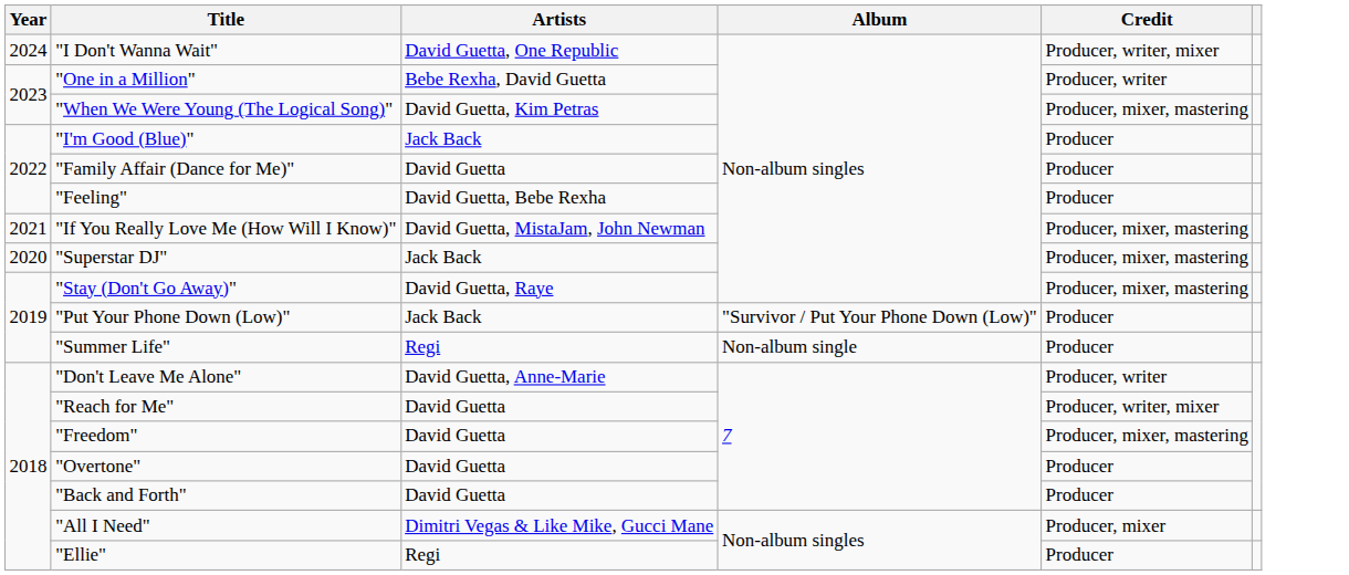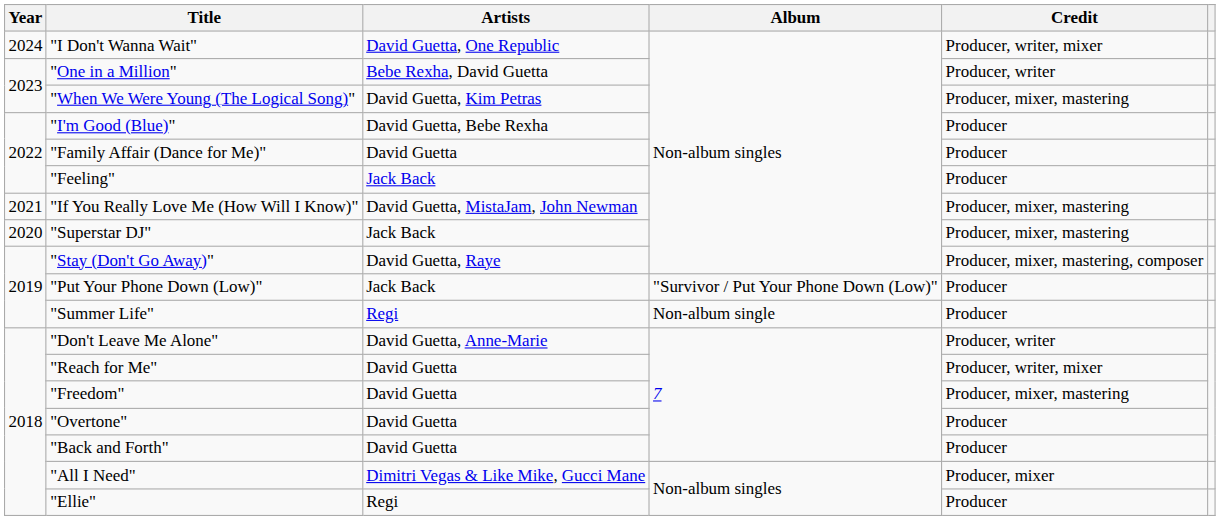"I'm Good (Blue)" | Artists: Jack Back -> David Guetta, Bebe Rexha
"Feeling" | Artists: David Guetta, Bebe Rexha -> Jack Back
"Stay (Don't Go Away)" | Credit: Producer, mixer, mastering -> Producer, mixer, mastering, composer
